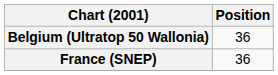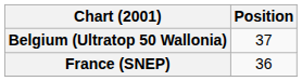Belgium (Ultratop 50 Wallonia) | Position: 36 -> 37
